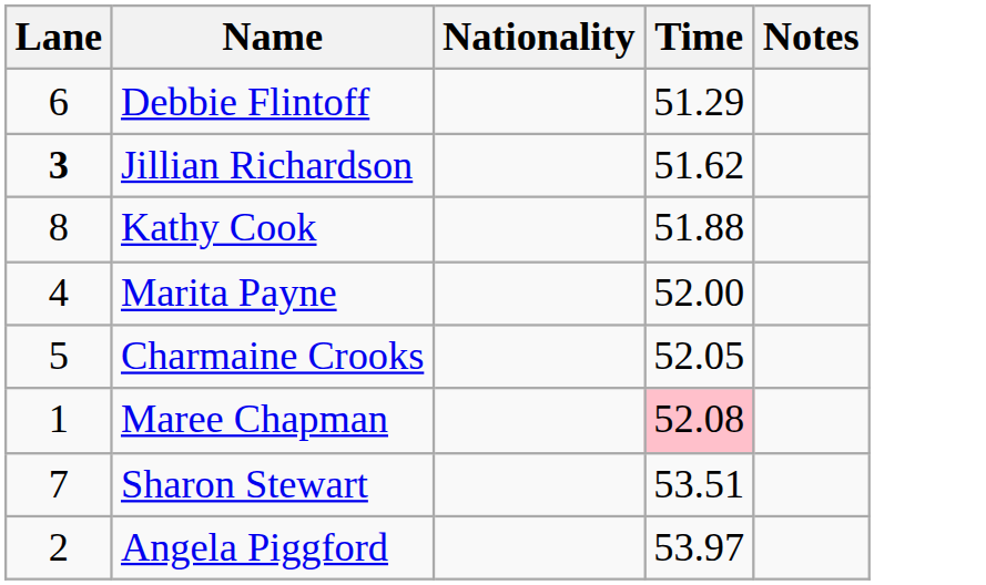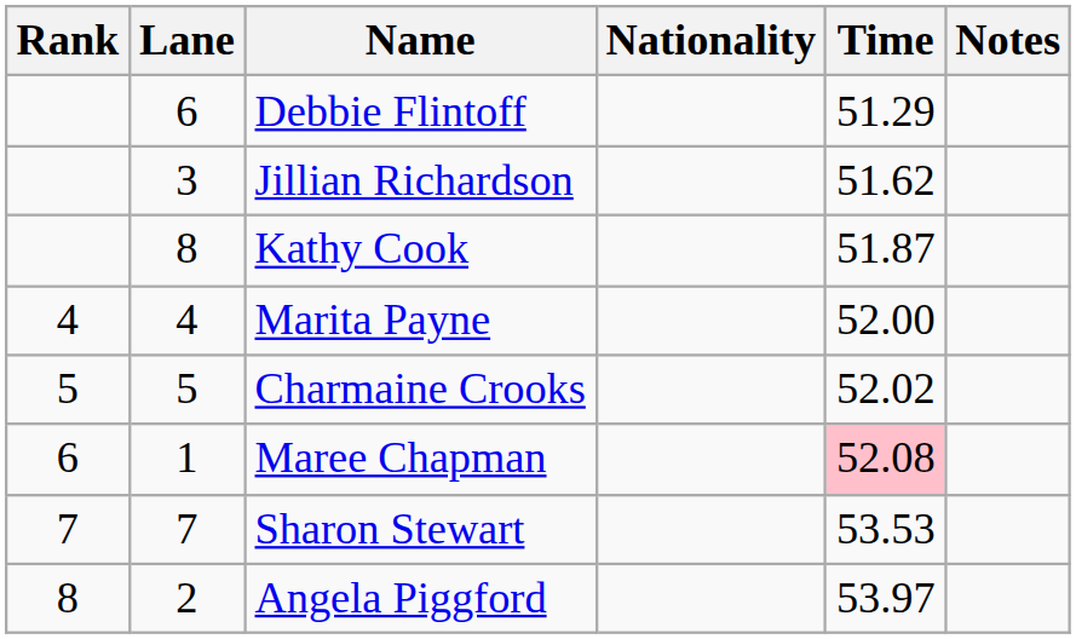+ column: Rank | 4 | 5 | 6 | 7 | 8
Jillian Richardson | Lane: bold -> normal
Kathy Cook | Time: 51.88 -> 51.87
Charmaine Crooks | Time: 52.05 -> 52.02
Sharon Stewart | Time: 53.51 -> 53.53
